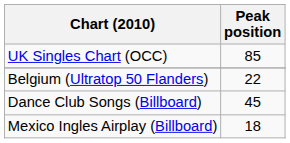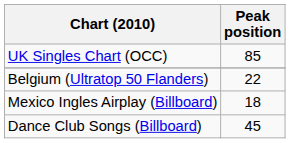rows swapped: Mexico Ingles Airplay (Billboard) <-> Dance Club Songs (Billboard)
